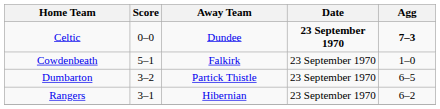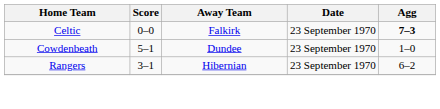Celtic | Away Team: Dundee -> Falkirk
Celtic | Date: bold -> normal
Cowdenbeath | Away Team: Falkirk -> Dundee
- row: Dumbarton | 3–2 | Partick Thistle | 23 September 1970 | 6–5
